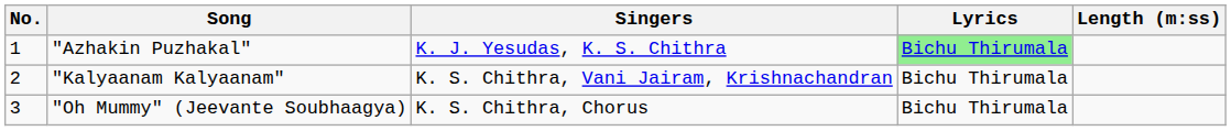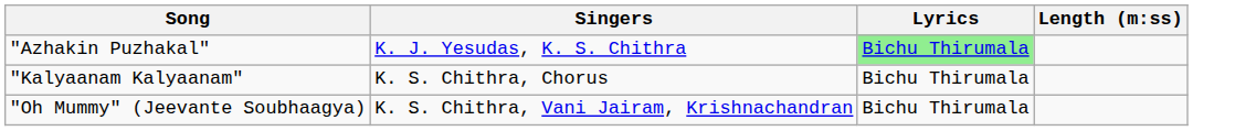- column: No. | 1 | 2 | 3
"Kalyaanam Kalyaanam" | Singers: K. S. Chithra, Vani Jairam, Krishnachandran -> K. S. Chithra, Chorus
"Oh Mummy" (Jeevante Soubhaagya) | Singers: K. S. Chithra, Chorus -> K. S. Chithra, Vani Jairam, Krishnachandran
